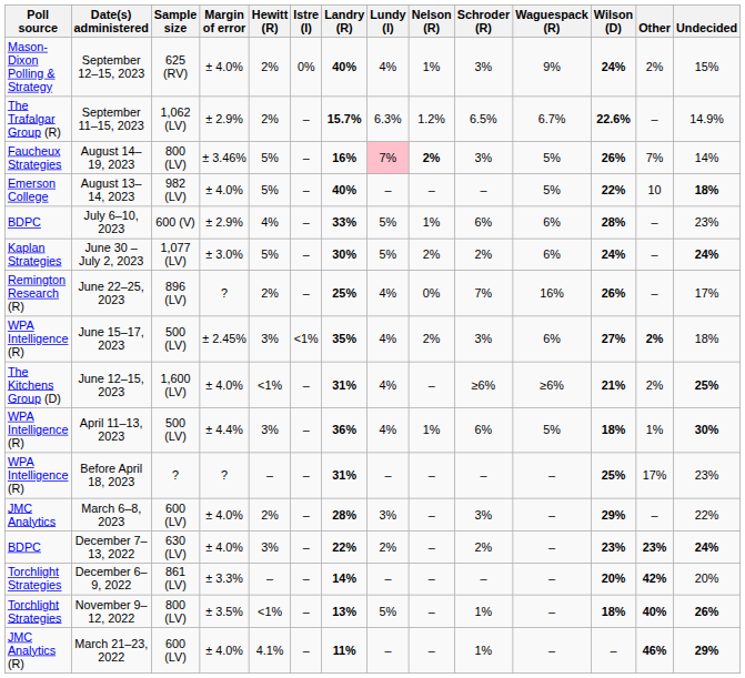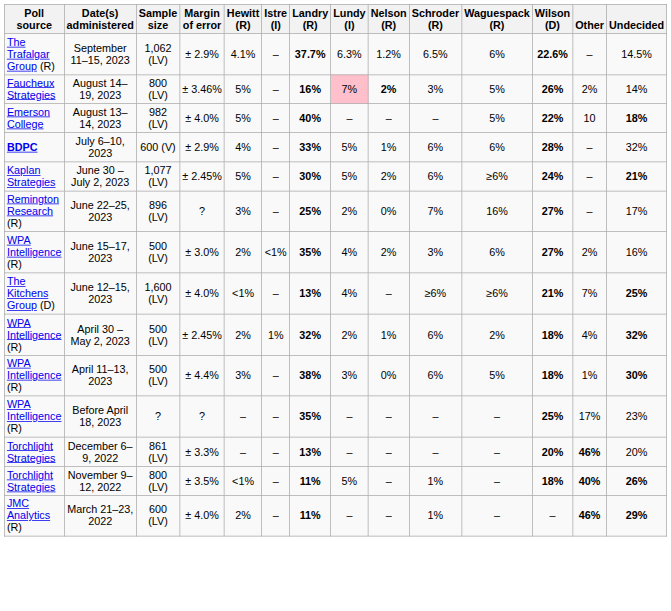- row: Mason-Dixon Polling & Strategy | September 12–15, 2023 | 625 (RV) | ± 4.0% | 2% | 0% | 40% | 4% | 1% | 3% | 9% | 24% | 2% | 15%
September 11–15, 2023 | Hewitt (R): 2% -> 4.1%
September 11–15, 2023 | Landry (R): 15.7% -> 37.7%
September 11–15, 2023 | Waguespack (R): 6.7% -> 6%
September 11–15, 2023 | Undecided: 14.9% -> 14.5%
August 14–19, 2023 | Other: 7% -> 2%
July 6–10, 2023 | Poll source: normal -> bold
July 6–10, 2023 | Undecided: 23% -> 32%
June 30 – July 2, 2023 | Margin of error: ± 3.0% -> ± 2.45%
June 30 – July 2, 2023 | Schroder (R): 2% -> 6%
June 30 – July 2, 2023 | Waguespack (R): 6% -> ≥6%
June 30 – July 2, 2023 | Undecided: 24% -> 21%
June 22–25, 2023 | Hewitt (R): 2% -> 3%
June 22–25, 2023 | Lundy (I): 4% -> 2%
June 22–25, 2023 | Wilson (D): 26% -> 27%
June 15–17, 2023 | Margin of error: ± 2.45% -> ± 3.0%
June 15–17, 2023 | Hewitt (R): 3% -> 2%
June 15–17, 2023 | Other: bold -> normal
June 15–17, 2023 | Undecided: 18% -> 16%
June 12–15, 2023 | Landry (R): 31% -> 13%
June 12–15, 2023 | Other: 2% -> 7%
+ row: WPA Intelligence (R) | April 30 – May 2, 2023 | 500 (LV) | ± 2.45% | 2% | 1% | 32% | 2% | 1% | 6% | 2% | 18% | 4% | 32%
April 11–13, 2023 | Landry (R): 36% -> 38%
April 11–13, 2023 | Lundy (I): 4% -> 3%
April 11–13, 2023 | Nelson (R): 1% -> 0%
Before April 18, 2023 | Landry (R): 31% -> 35%
- row: JMC Analytics | March 6–8, 2023 | 600 (LV) | ± 4.0% | 2% | – | 28% | 3% | – | 3% | – | 29% | – | 22%
- row: BDPC | December 7–13, 2022 | 630 (LV) | ± 4.0% | 3% | – | 22% | 2% | – | 2% | – | 23% | 23% | 24%
December 6–9, 2022 | Landry (R): 14% -> 13%
December 6–9, 2022 | Other: 42% -> 46%
November 9–12, 2022 | Landry (R): 13% -> 11%
March 21–23, 2022 | Hewitt (R): 4.1% -> 2%
